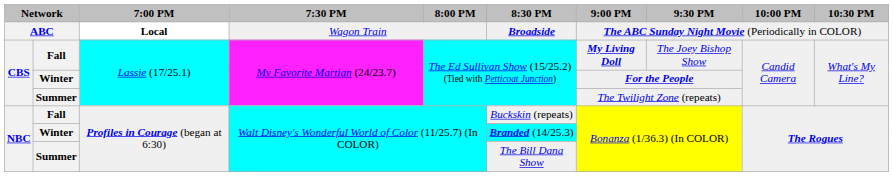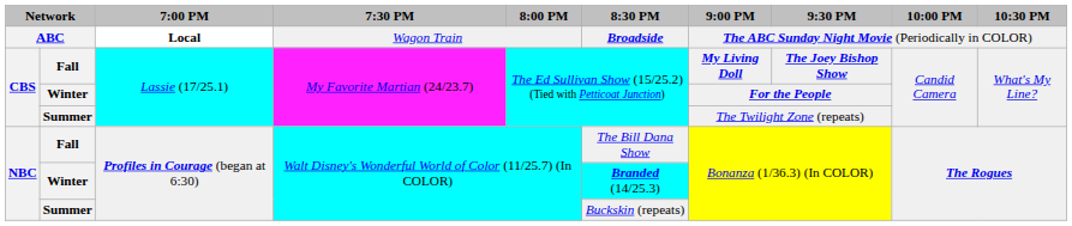CBS / Fall | 9:30 PM: normal -> bold
NBC / Fall | 8:30 PM: Buckskin (repeats) -> The Bill Dana Show
NBC / Summer | 8:30 PM: The Bill Dana Show -> Buckskin (repeats)
